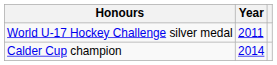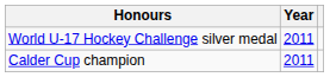Calder Cup champion | Year: 2014 -> 2011
